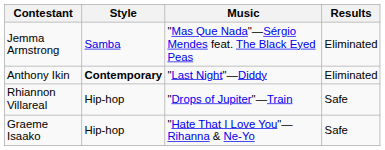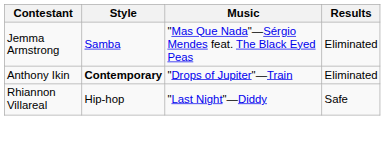Anthony Ikin | Music: "Last Night"—Diddy -> "Drops of Jupiter"—Train
Rhiannon Villareal | Music: "Drops of Jupiter"—Train -> "Last Night"—Diddy
- row: Graeme Isaako | Hip-hop | "Hate That I Love You"—Rihanna & Ne-Yo | Safe
